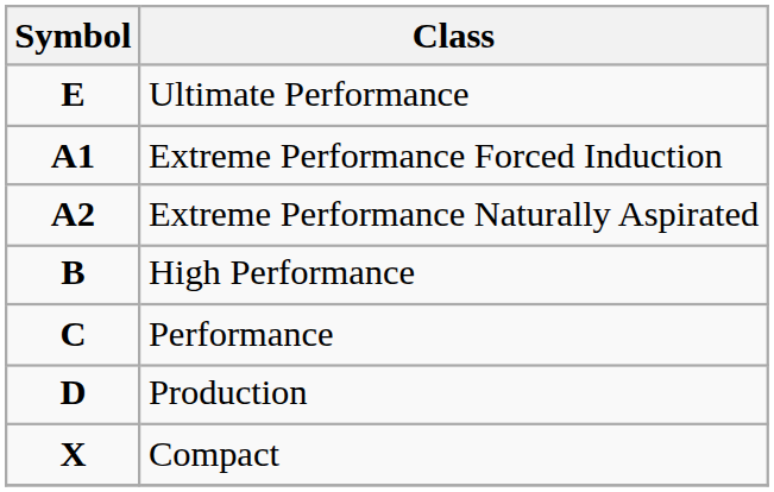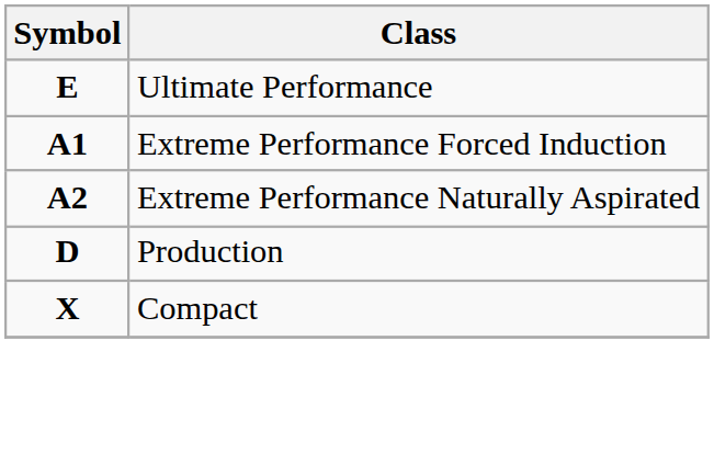- row: B | High Performance
- row: C | Performance
